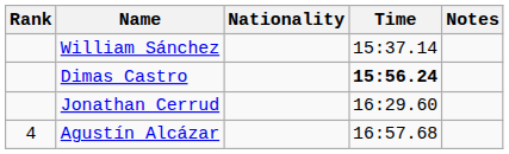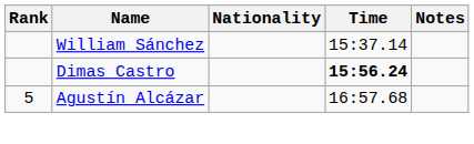- row: Jonathan Cerrud | 16:29.60
Agustín Alcázar | Rank: 4 -> 5
